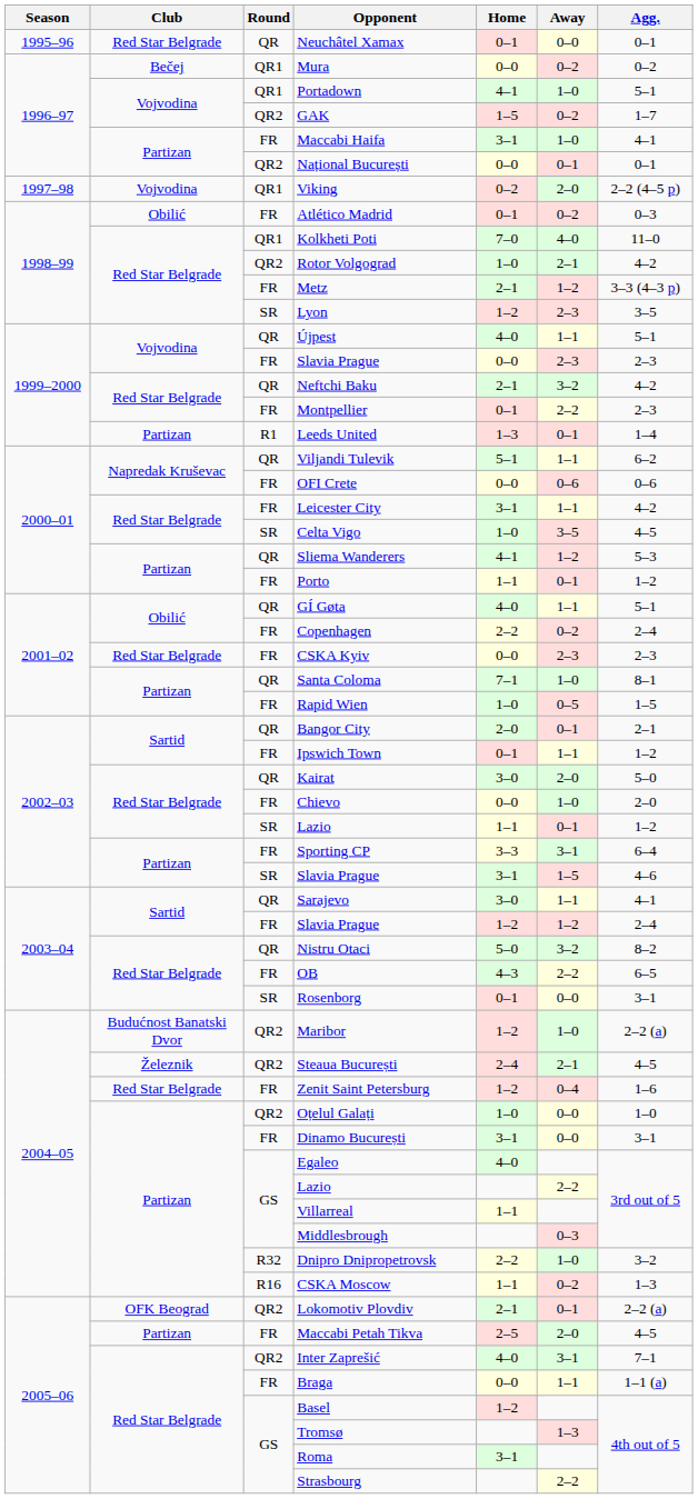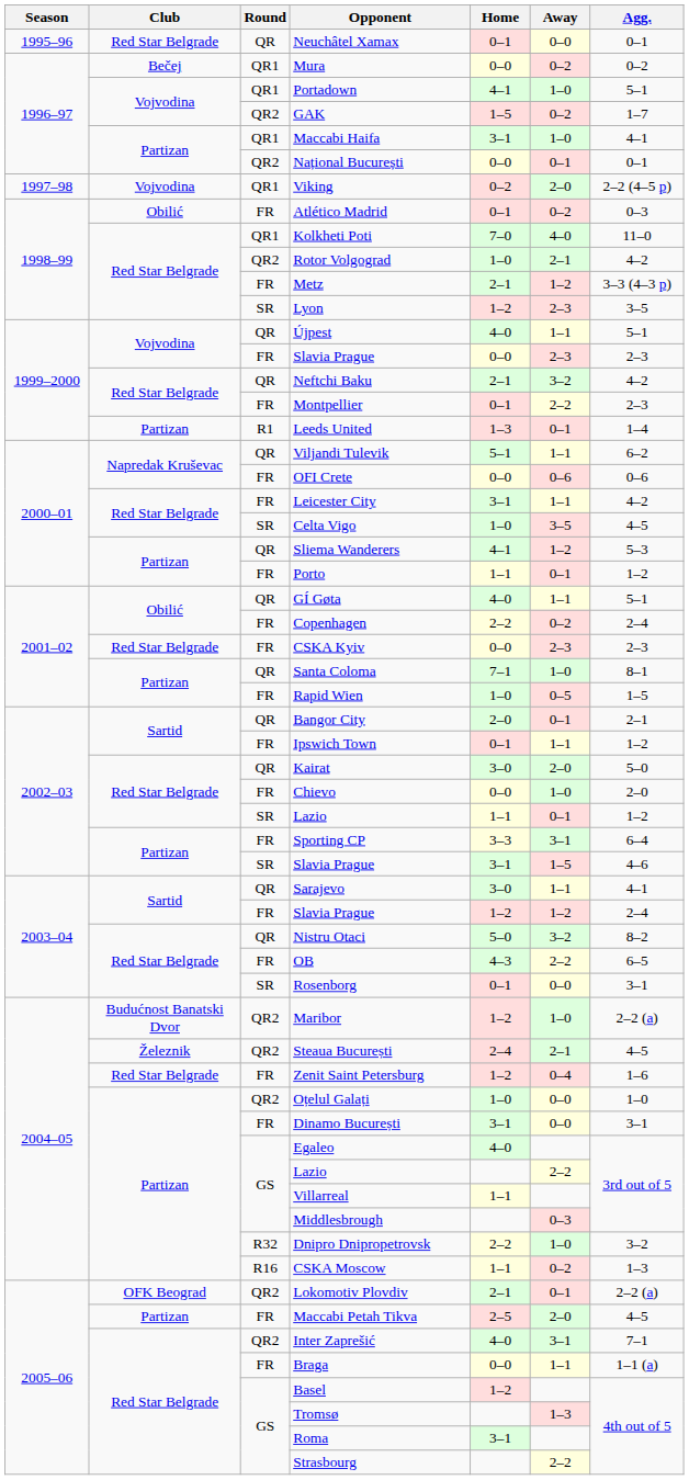Maccabi Haifa | Round: FR -> QR1
